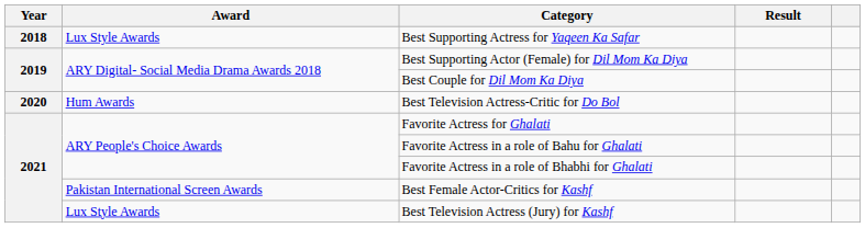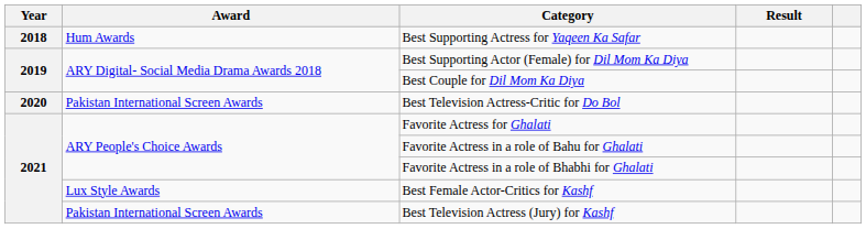Best Supporting Actress for Yaqeen Ka Safar | Award: Lux Style Awards -> Hum Awards
Best Television Actress-Critic for Do Bol | Award: Hum Awards -> Pakistan International Screen Awards
Best Female Actor-Critics for Kashf | Award: Pakistan International Screen Awards -> Lux Style Awards
Best Television Actress (Jury) for Kashf | Award: Lux Style Awards -> Pakistan International Screen Awards
